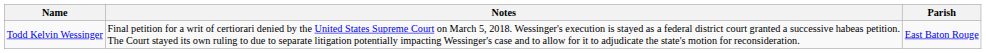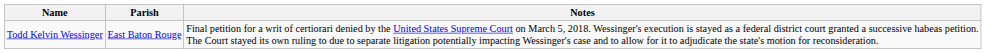columns swapped: Parish <-> Notes
